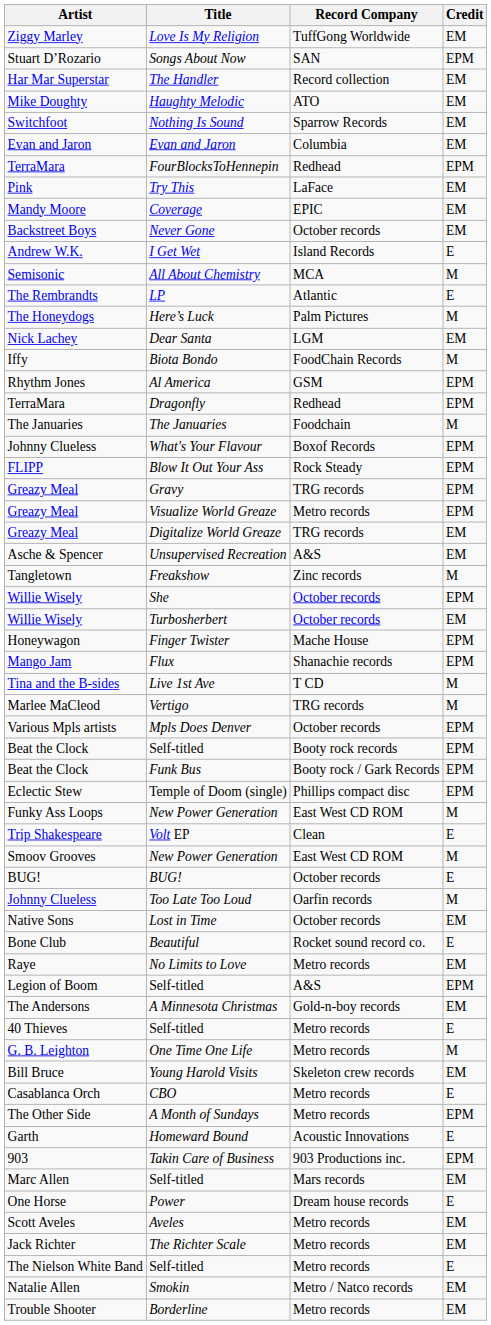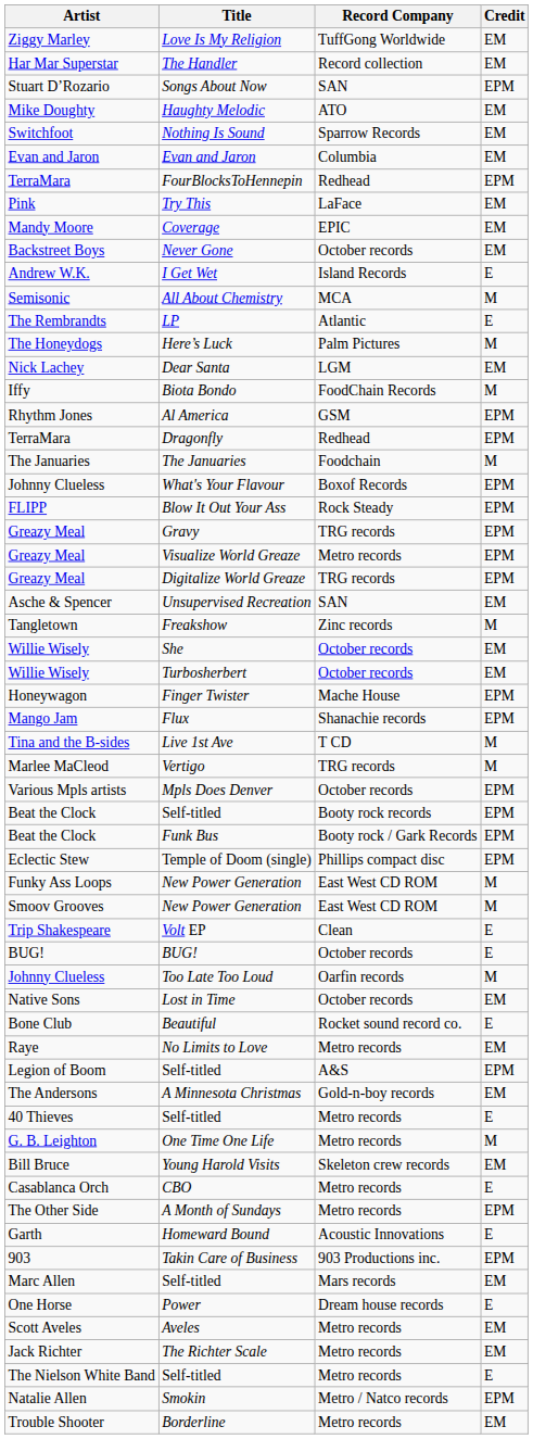rows swapped: Songs About Now <-> The Handler
Digitalize World Greaze | Credit: EM -> EPM
Unsupervised Recreation | Record Company: A&S -> SAN
She | Credit: EPM -> EM
rows swapped: Smoov Grooves / New Power Generation <-> Volt EP
Smokin | Credit: EM -> EPM
